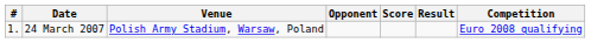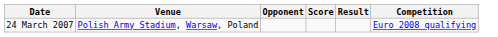- column: # | 1.
